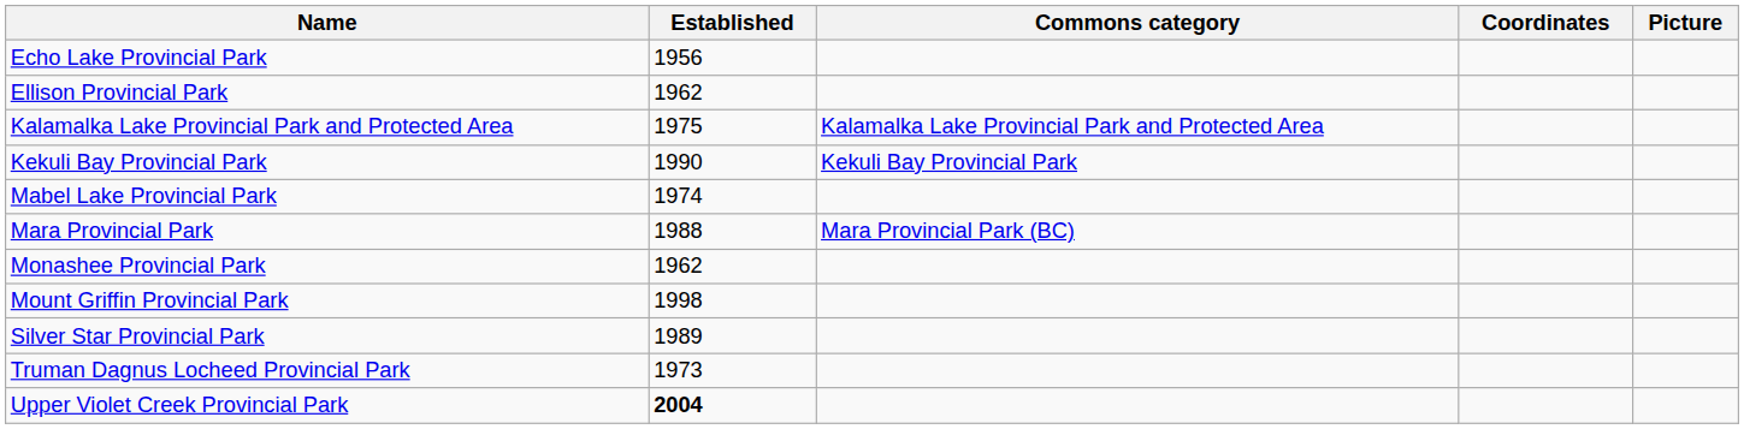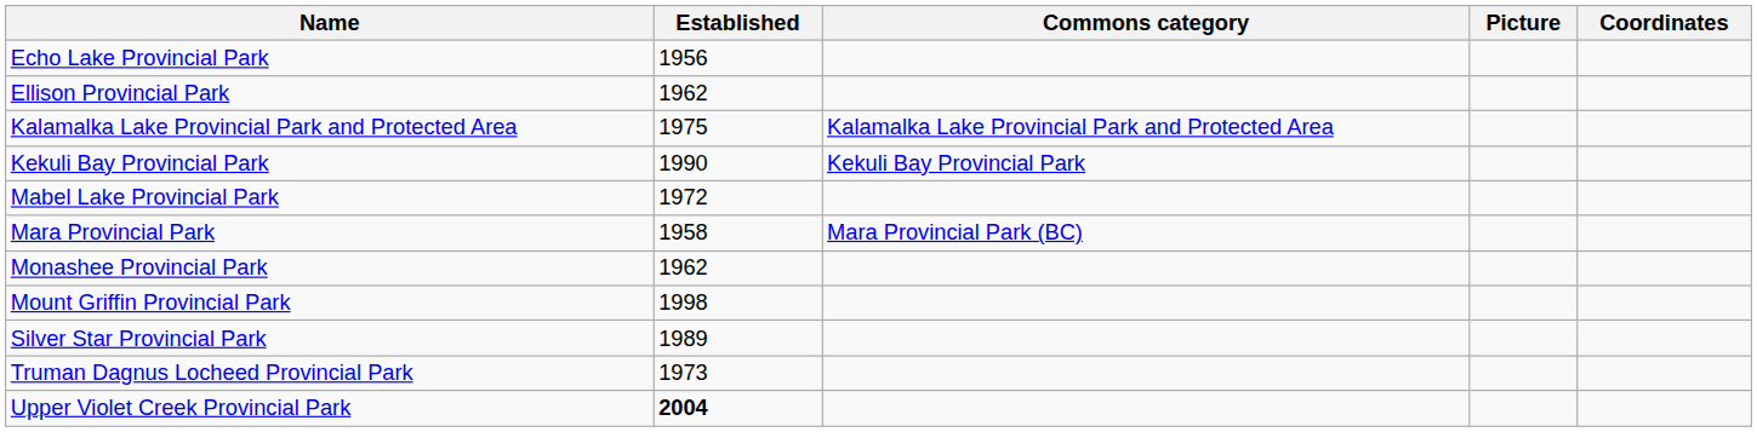columns swapped: Picture <-> Coordinates
Mabel Lake Provincial Park | Established: 1974 -> 1972
Mara Provincial Park | Established: 1988 -> 1958
